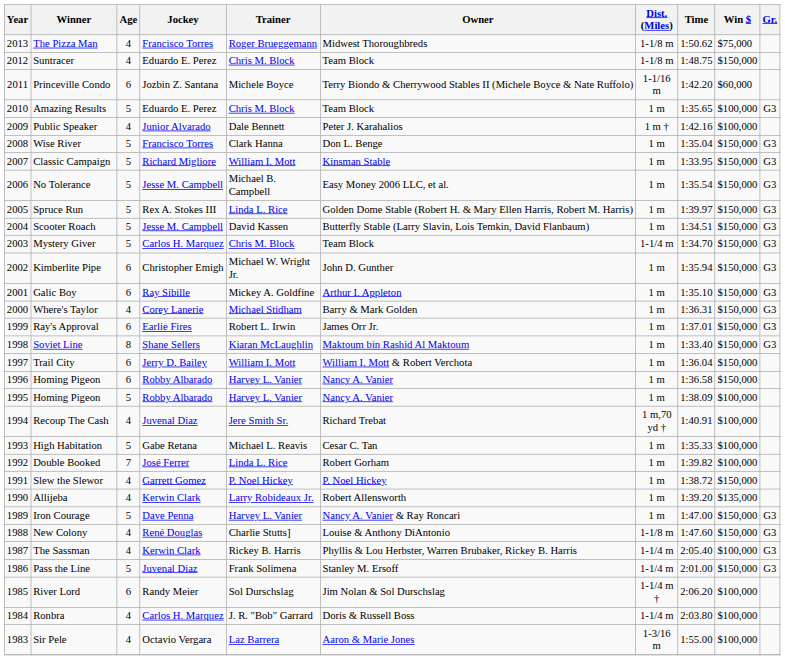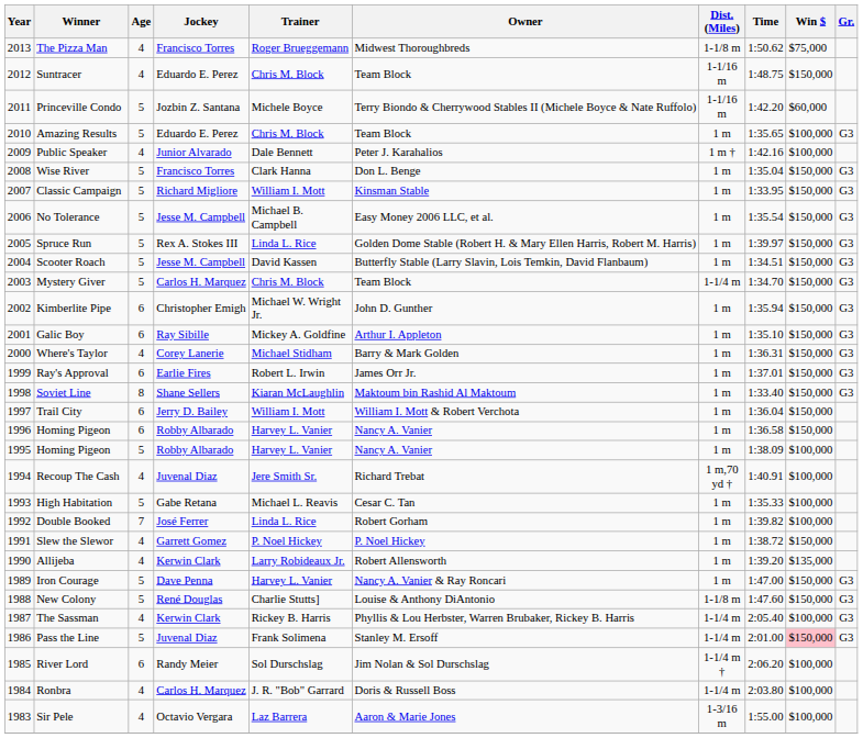Suntracer | Dist. (Miles): 1-1/8 m -> 1-1/16 m
Princeville Condo | Age: 6 -> 5
New Colony | Age: 4 -> 5
Pass the Line | Win $: no background -> pink background
